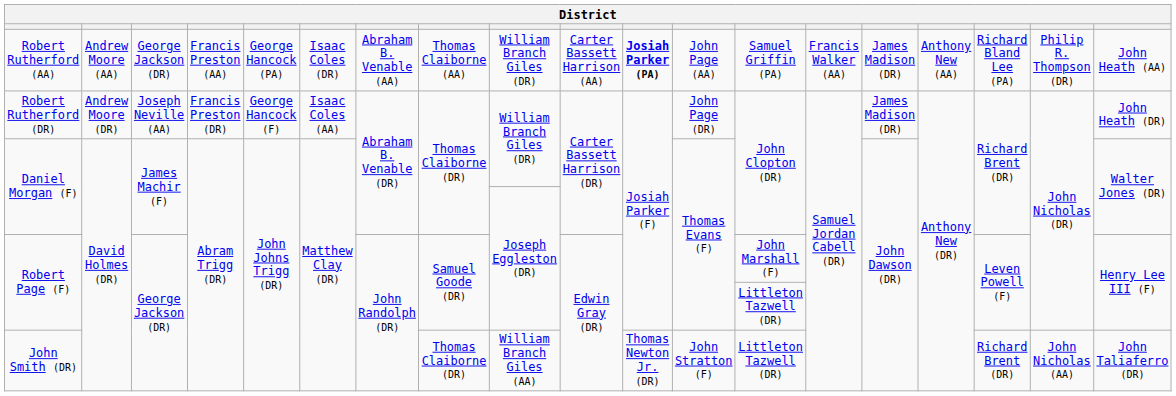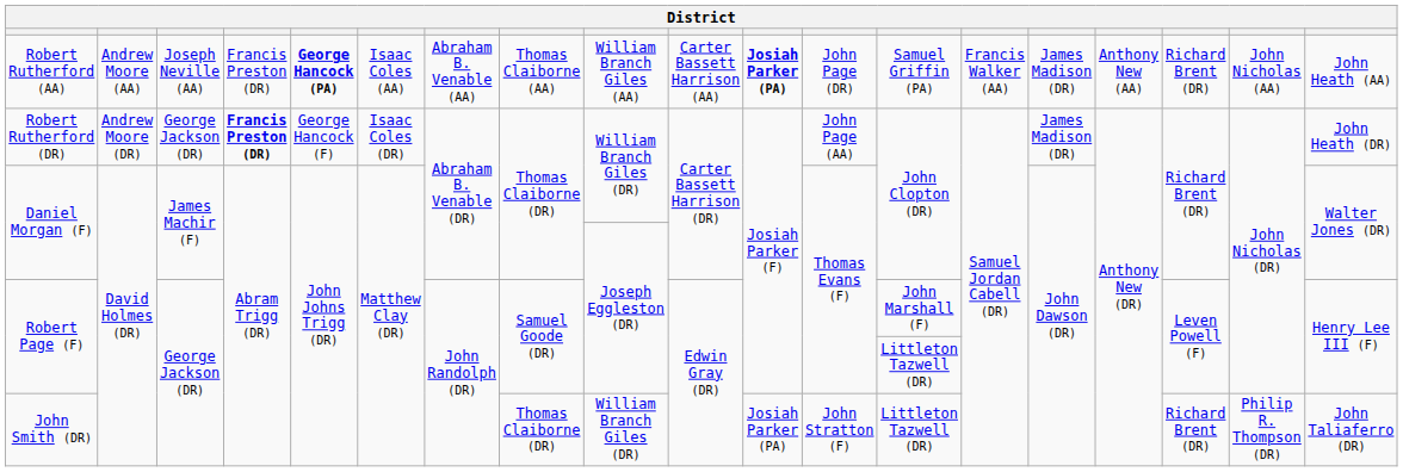Robert Rutherford (AA) | column 3: George Jackson (DR) -> Joseph Neville (AA)
Robert Rutherford (AA) | column 4: Francis Preston (AA) -> Francis Preston (DR)
Robert Rutherford (AA) | column 5: normal -> bold
Robert Rutherford (AA) | column 6: Isaac Coles (DR) -> Isaac Coles (AA)
Robert Rutherford (AA) | column 9: William Branch Giles (DR) -> William Branch Giles (AA)
Robert Rutherford (AA) | column 12: John Page (AA) -> John Page (DR)
Robert Rutherford (AA) | column 17: Richard Bland Lee (PA) -> Richard Brent (DR)
Robert Rutherford (AA) | column 18: Philip R. Thompson (DR) -> John Nicholas (AA)
Robert Rutherford (DR) | column 3: Joseph Neville (AA) -> George Jackson (DR)
Robert Rutherford (DR) | column 4: normal -> bold
Robert Rutherford (DR) | column 6: Isaac Coles (AA) -> Isaac Coles (DR)
Robert Rutherford (DR) | column 12: John Page (DR) -> John Page (AA)
John Smith (DR) | column 9: William Branch Giles (AA) -> William Branch Giles (DR)
John Smith (DR) | column 11: Thomas Newton Jr. (DR) -> Josiah Parker (PA)
John Smith (DR) | column 18: John Nicholas (AA) -> Philip R. Thompson (DR)
